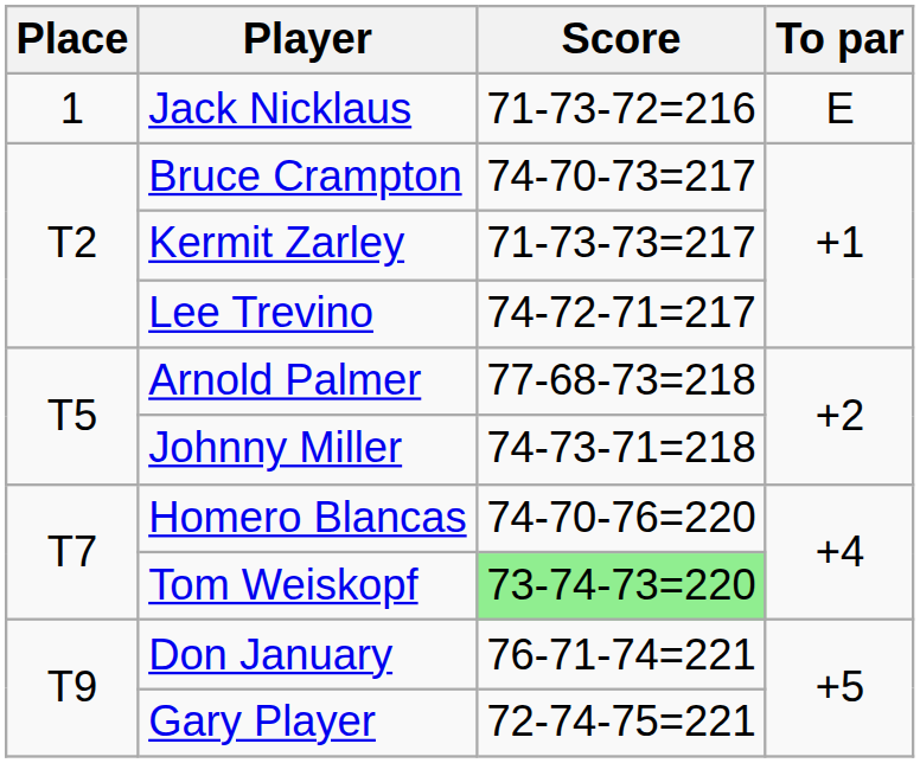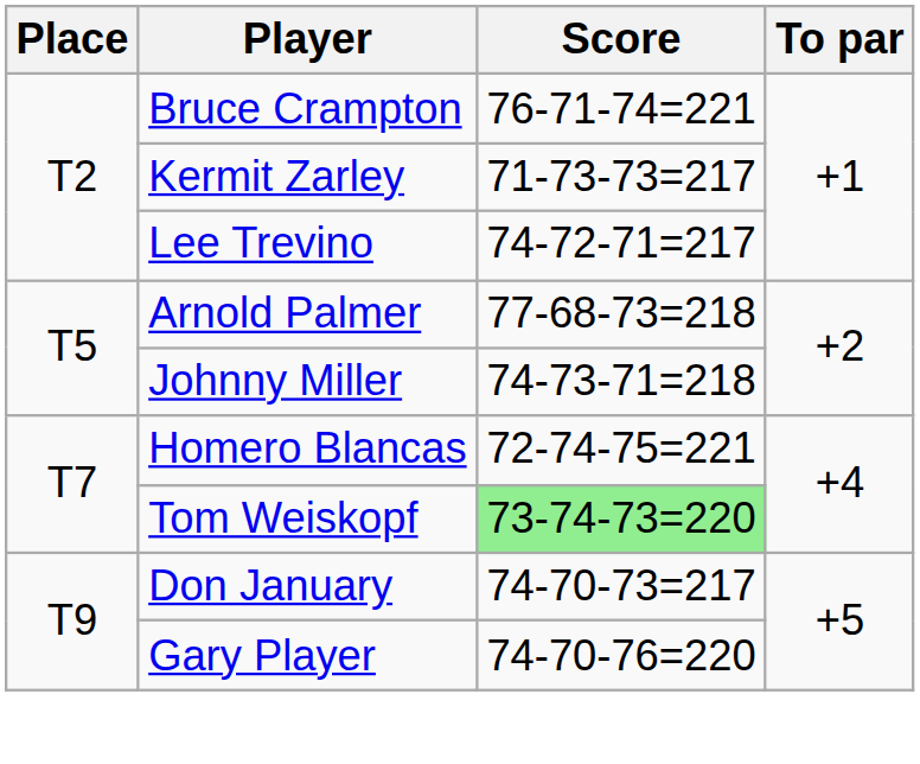- row: 1 | Jack Nicklaus | 71-73-72=216 | E
Bruce Crampton | Score: 74-70-73=217 -> 76-71-74=221
Homero Blancas | Score: 74-70-76=220 -> 72-74-75=221
Don January | Score: 76-71-74=221 -> 74-70-73=217
Gary Player | Score: 72-74-75=221 -> 74-70-76=220
